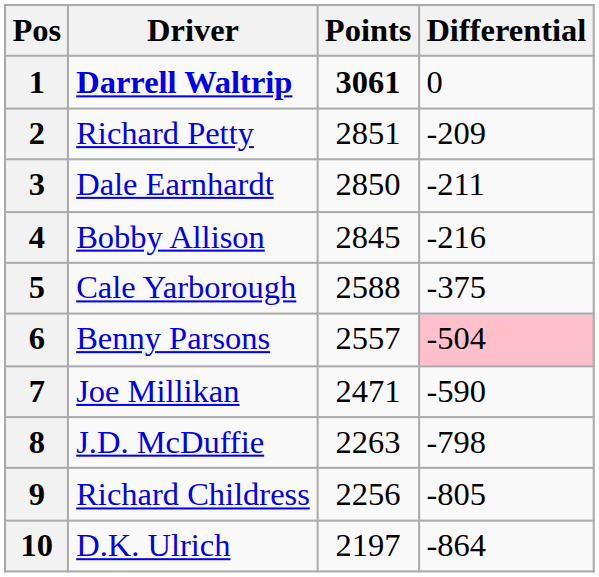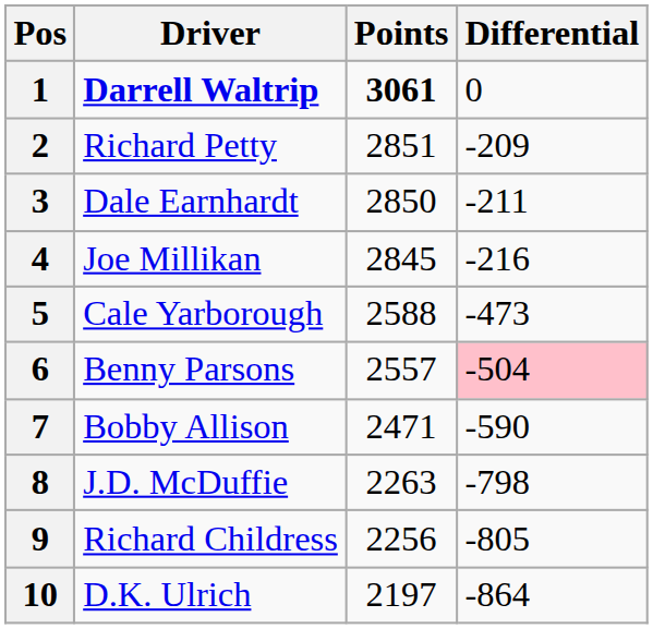4 | Driver: Bobby Allison -> Joe Millikan
5 | Differential: -375 -> -473
7 | Driver: Joe Millikan -> Bobby Allison
